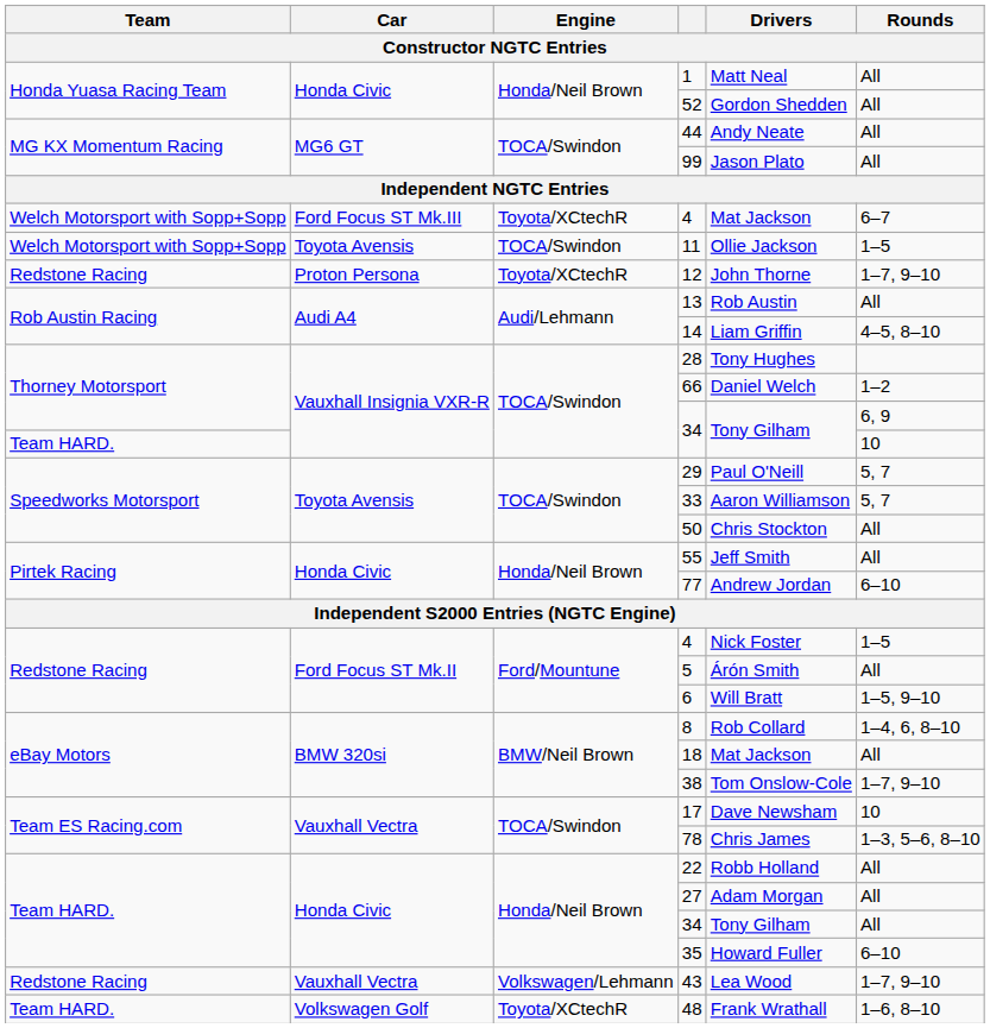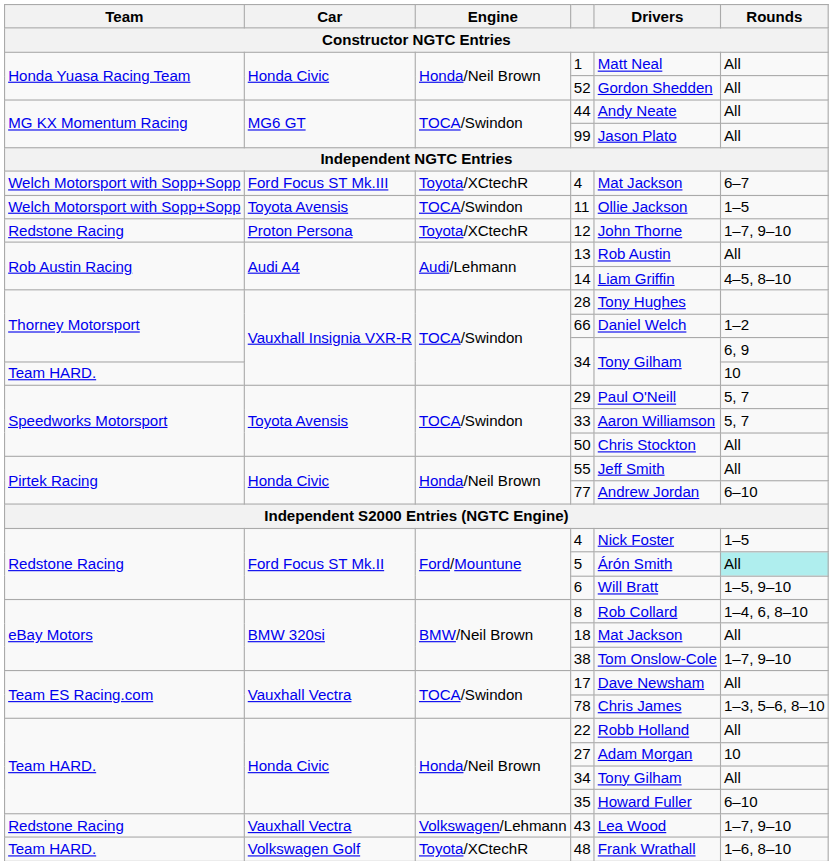5 | Rounds: no background -> paleturquoise background
17 | Rounds: 10 -> All
27 | Rounds: All -> 10
